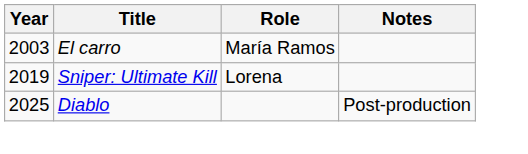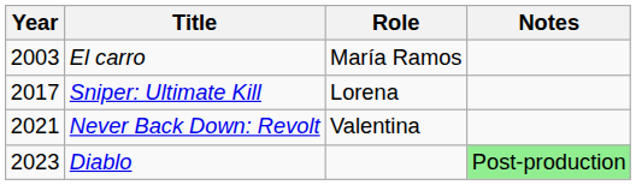Sniper: Ultimate Kill | Year: 2019 -> 2017
+ row: 2021 | Never Back Down: Revolt | Valentina
Diablo | Year: 2025 -> 2023
Diablo | Notes: no background -> lightgreen background
